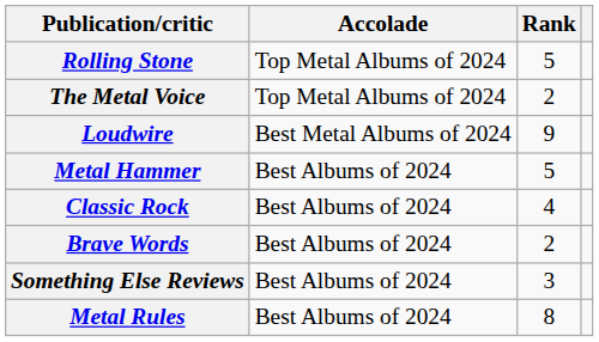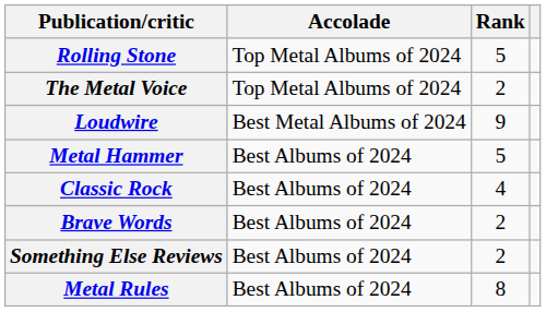Something Else Reviews | Rank: 3 -> 2
